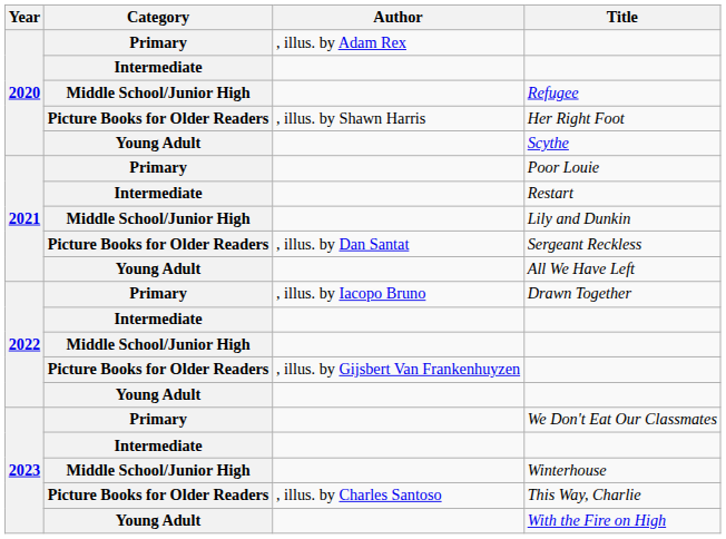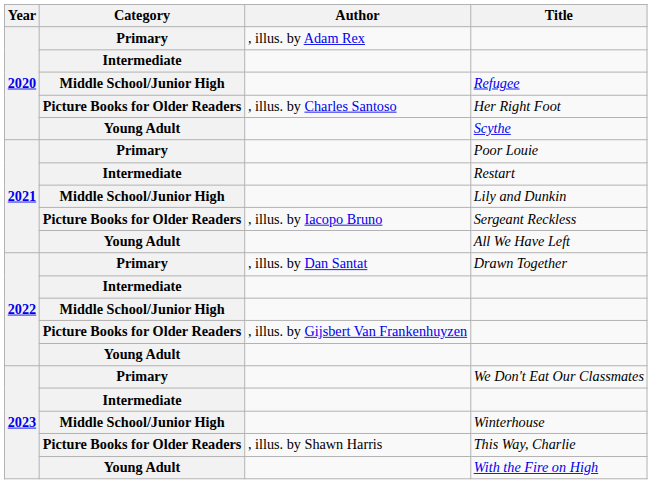Her Right Foot | Author: , illus. by Shawn Harris -> , illus. by Charles Santoso
Sergeant Reckless | Author: , illus. by Dan Santat -> , illus. by Iacopo Bruno
Drawn Together | Author: , illus. by Iacopo Bruno -> , illus. by Dan Santat
This Way, Charlie | Author: , illus. by Charles Santoso -> , illus. by Shawn Harris
